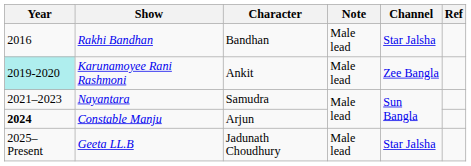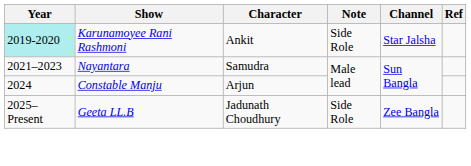- row: 2016 | Rakhi Bandhan | Bandhan | Male lead | Star Jalsha
Karunamoyee Rani Rashmoni | Note: Male lead -> Side Role
Karunamoyee Rani Rashmoni | Channel: Zee Bangla -> Star Jalsha
Constable Manju | Year: bold -> normal
Geeta LL.B | Note: Male lead -> Side Role
Geeta LL.B | Channel: Star Jalsha -> Zee Bangla
